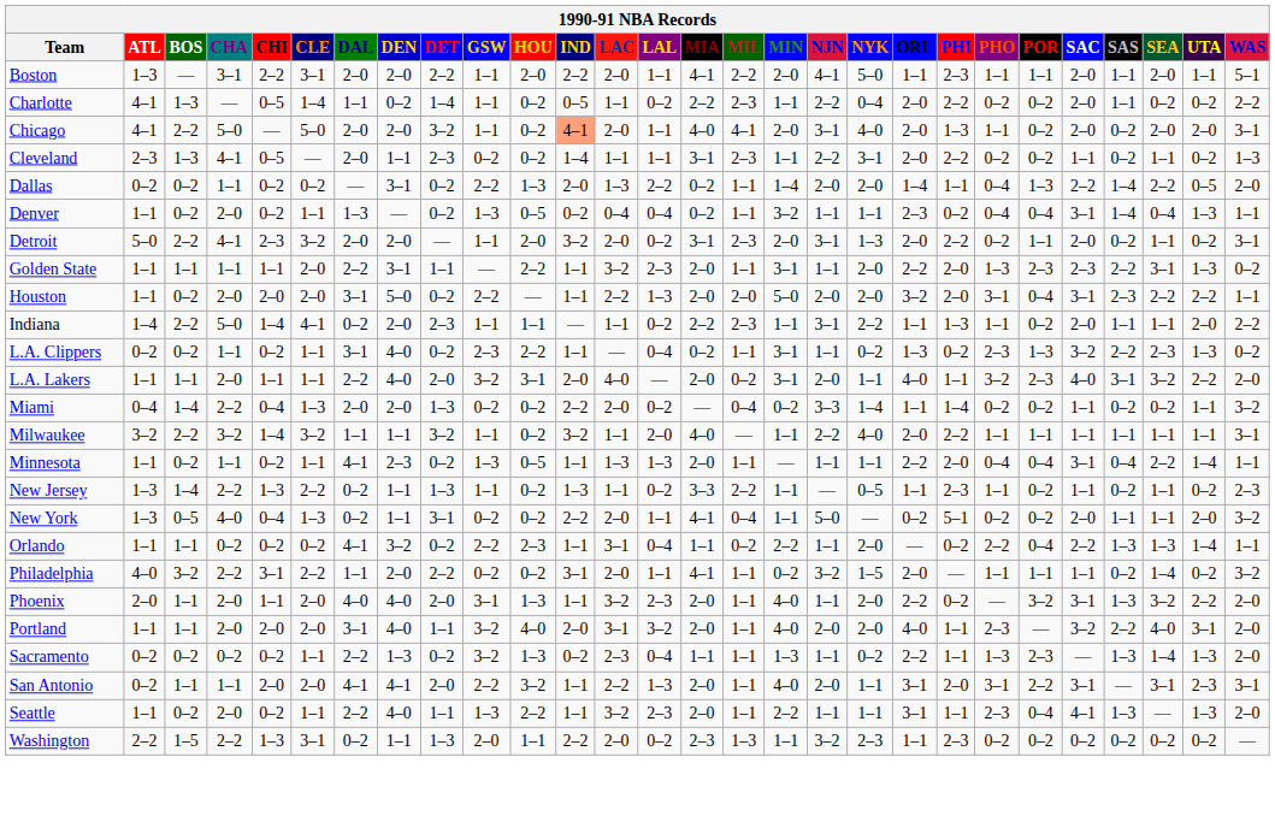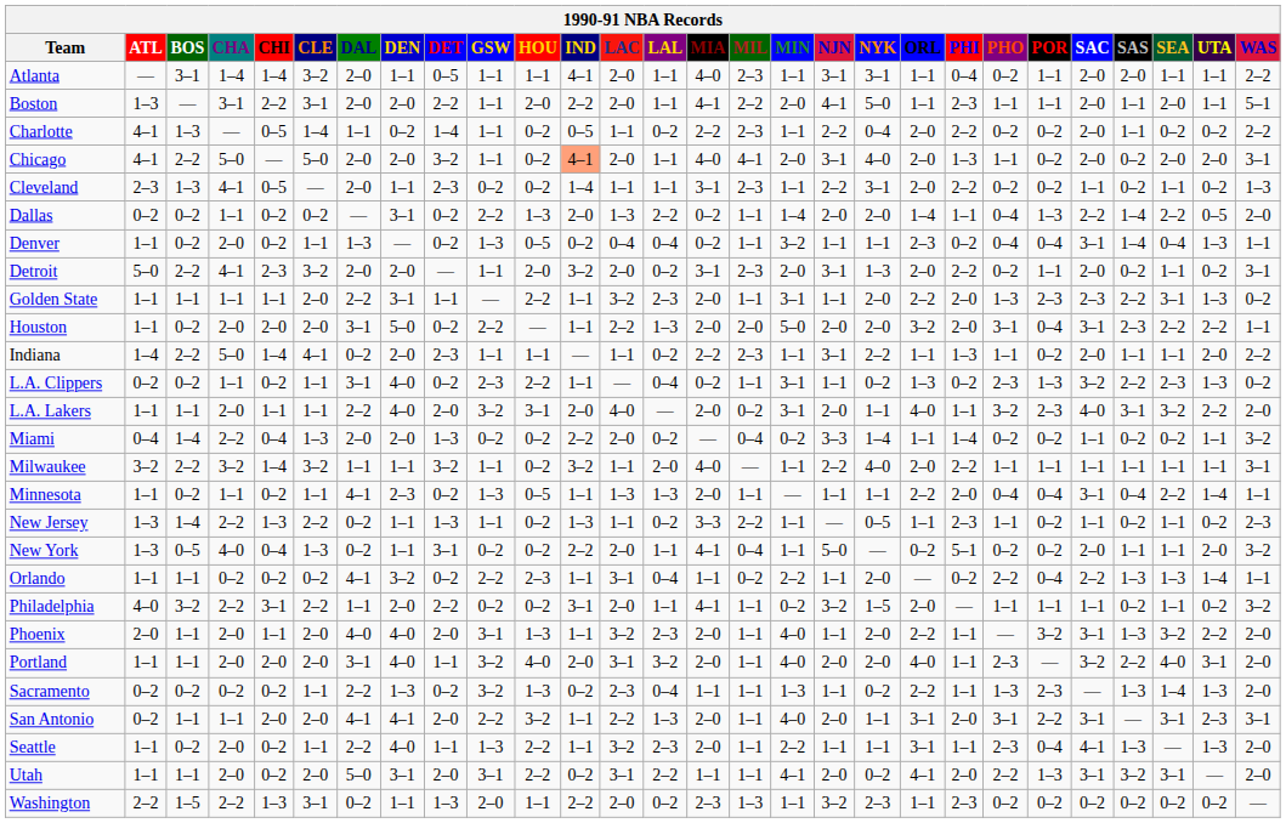+ row: Atlanta | — | 3–1 | 1–4 | 1–4 | 3–2 | 2–0 | 1–1 | 0–5 | 1–1 | 1–1 | 4–1 | 2–0 | 1–1 | 4–0 | 2–3 | 1–1 | 3–1 | 3–1 | 1–1 | 0–4 | 0–2 | 1–1 | 2–0 | 2–0 | 1–1 | 1–1 | 2–2
Philadelphia | SEA: 1–4 -> 1–1
Phoenix | PHI: 0–2 -> 1–1
+ row: Utah | 1–1 | 1–1 | 2–0 | 0–2 | 2–0 | 5–0 | 3–1 | 2–0 | 3–1 | 2–2 | 0–2 | 3–1 | 2–2 | 1–1 | 1–1 | 4–1 | 2–0 | 0–2 | 4–1 | 2–0 | 2–2 | 1–3 | 3–1 | 3–2 | 3–1 | — | 2–0
